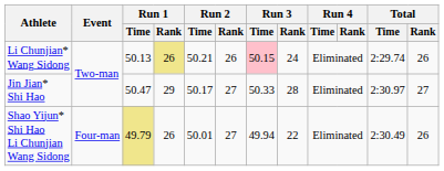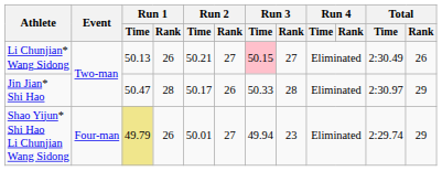Li Chunjian* Wang Sidong | Run 1 / Rank: khaki background -> no background
Li Chunjian* Wang Sidong | Run 2 / Rank: 26 -> 27
Li Chunjian* Wang Sidong | Run 3 / Rank: 24 -> 27
Li Chunjian* Wang Sidong | Total / Time: 2:29.74 -> 2:30.49
Jin Jian* Shi Hao | Run 1 / Rank: 29 -> 28
Jin Jian* Shi Hao | Run 2 / Rank: 27 -> 26
Jin Jian* Shi Hao | Total / Rank: 27 -> 29
Shao Yijun* Shi Hao Li Chunjian Wang Sidong | Run 3 / Rank: 22 -> 23
Shao Yijun* Shi Hao Li Chunjian Wang Sidong | Total / Time: 2:30.49 -> 2:29.74
Shao Yijun* Shi Hao Li Chunjian Wang Sidong | Total / Rank: 26 -> 29
